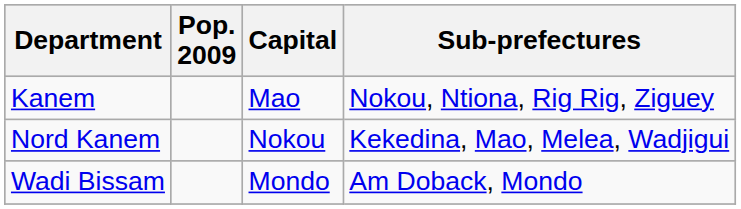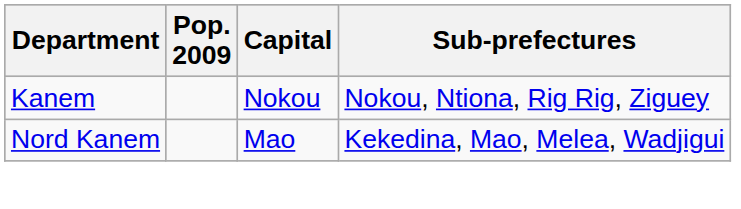Kanem | Capital: Mao -> Nokou
Nord Kanem | Capital: Nokou -> Mao
- row: Wadi Bissam | Mondo | Am Doback, Mondo
